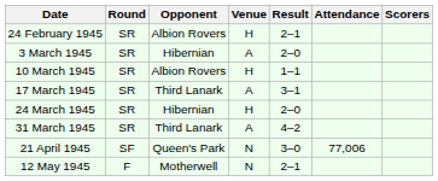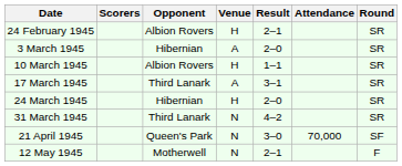columns swapped: Round <-> Scorers
31 March 1945 | Venue: A -> N
21 April 1945 | Attendance: 77,006 -> 70,000
